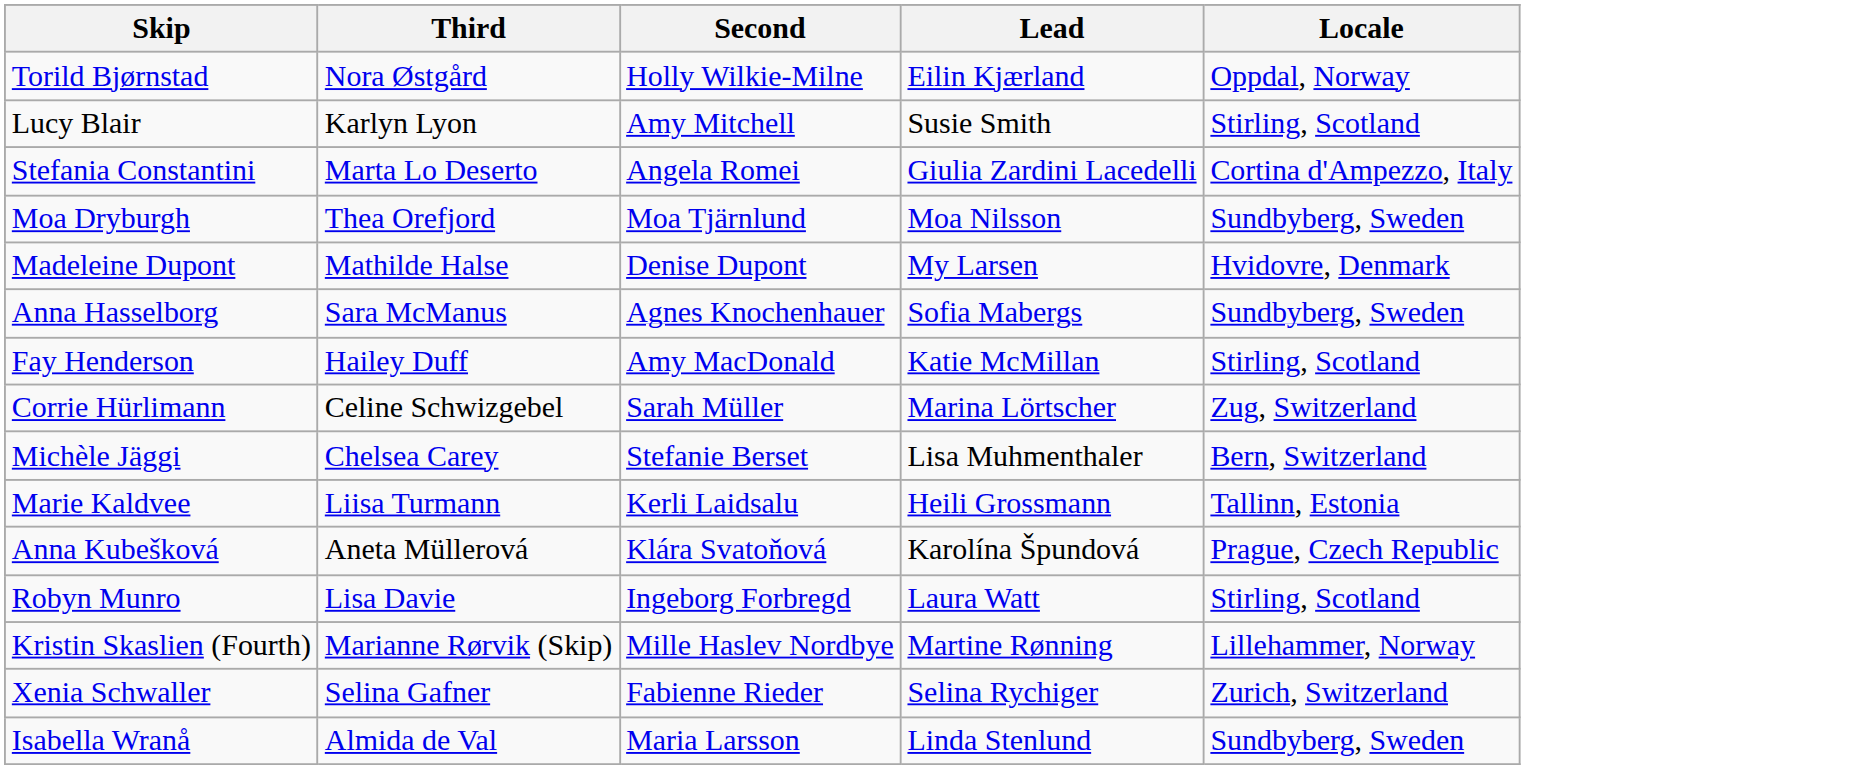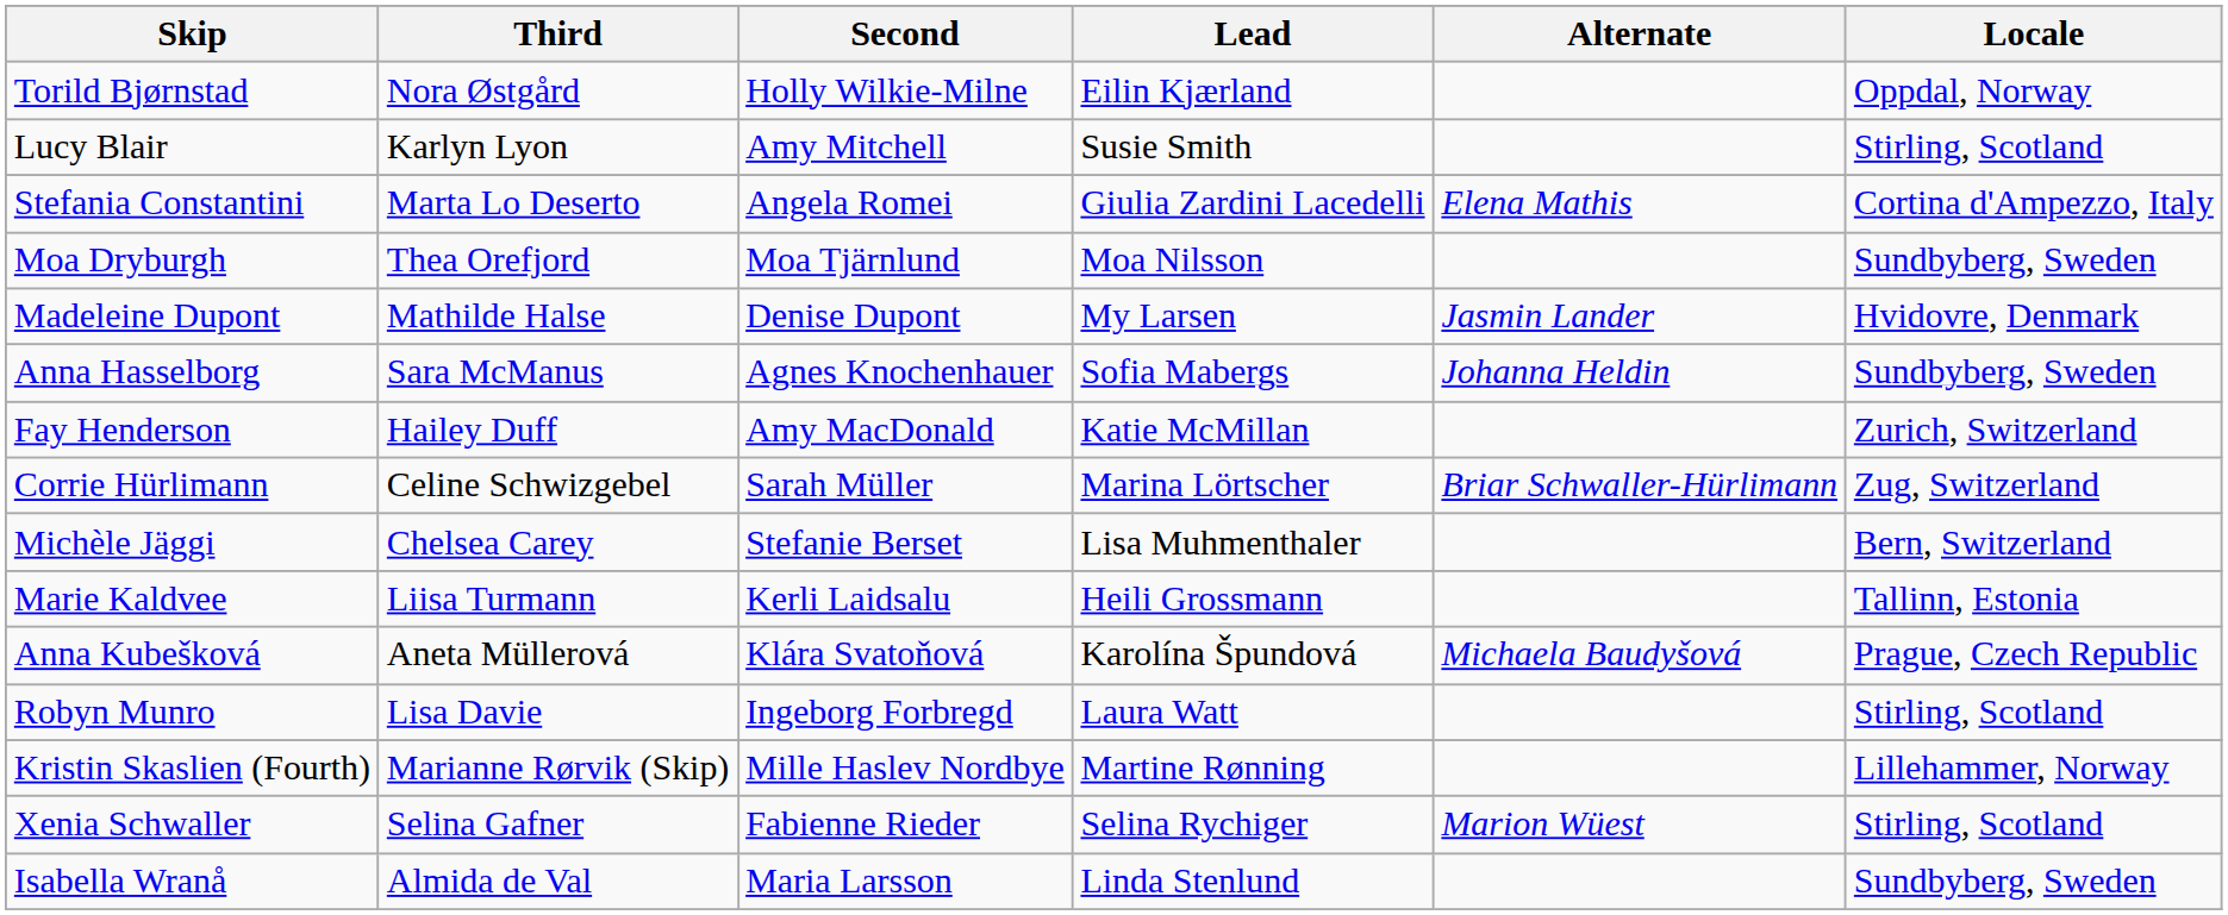+ column: Alternate | Elena Mathis | Jasmin Lander | Johanna Heldin | Briar Schwaller-Hürlimann | Michaela Baudyšová | Marion Wüest
Fay Henderson | Locale: Stirling, Scotland -> Zurich, Switzerland
Xenia Schwaller | Locale: Zurich, Switzerland -> Stirling, Scotland
